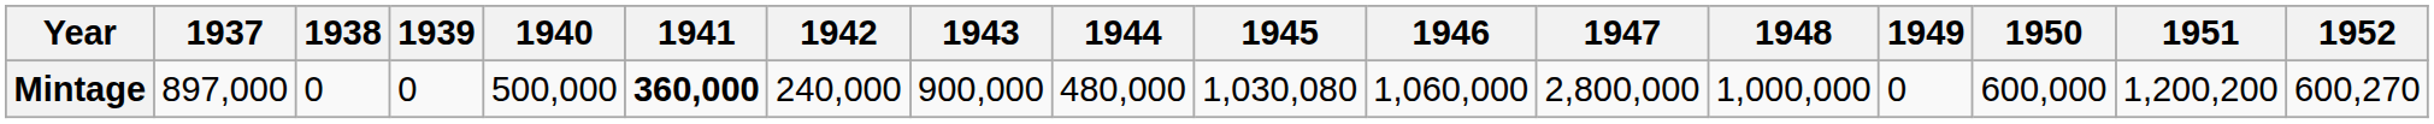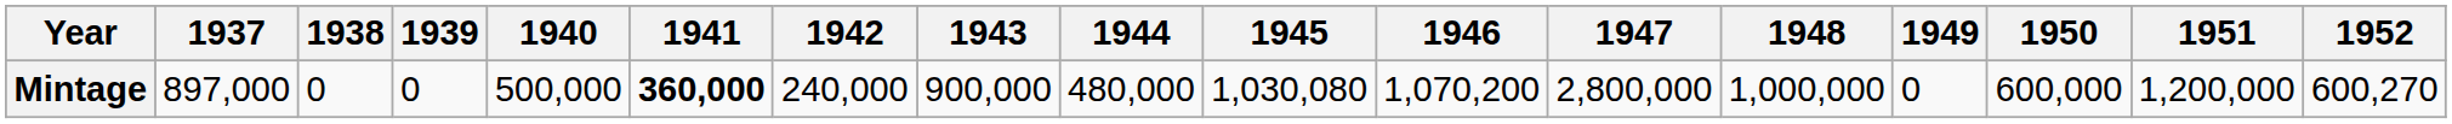Mintage | 1946: 1,060,000 -> 1,070,200
Mintage | 1951: 1,200,200 -> 1,200,000
